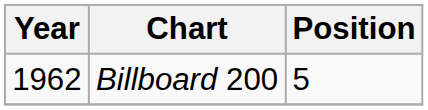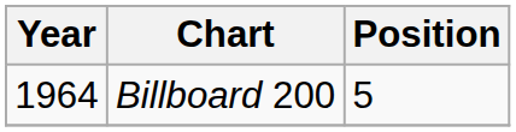Billboard 200 | Year: 1962 -> 1964
